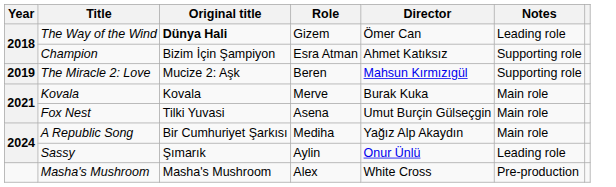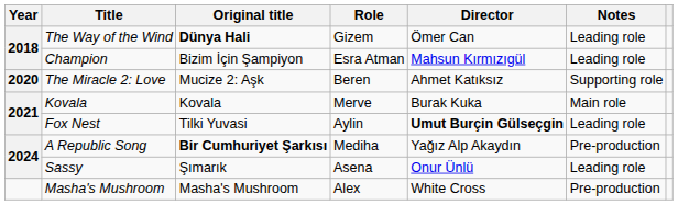Champion | Director: Ahmet Katıksız -> Mahsun Kırmızıgül
Champion | Notes: Supporting role -> Leading role
The Miracle 2: Love | Year: 2019 -> 2020
The Miracle 2: Love | Director: Mahsun Kırmızıgül -> Ahmet Katıksız
Fox Nest | Role: Asena -> Aylin
Fox Nest | Director: normal -> bold
Fox Nest | Notes: Main role -> Leading role
A Republic Song | Original title: normal -> bold
A Republic Song | Notes: Main role -> Pre-production
Sassy | Role: Aylin -> Asena
